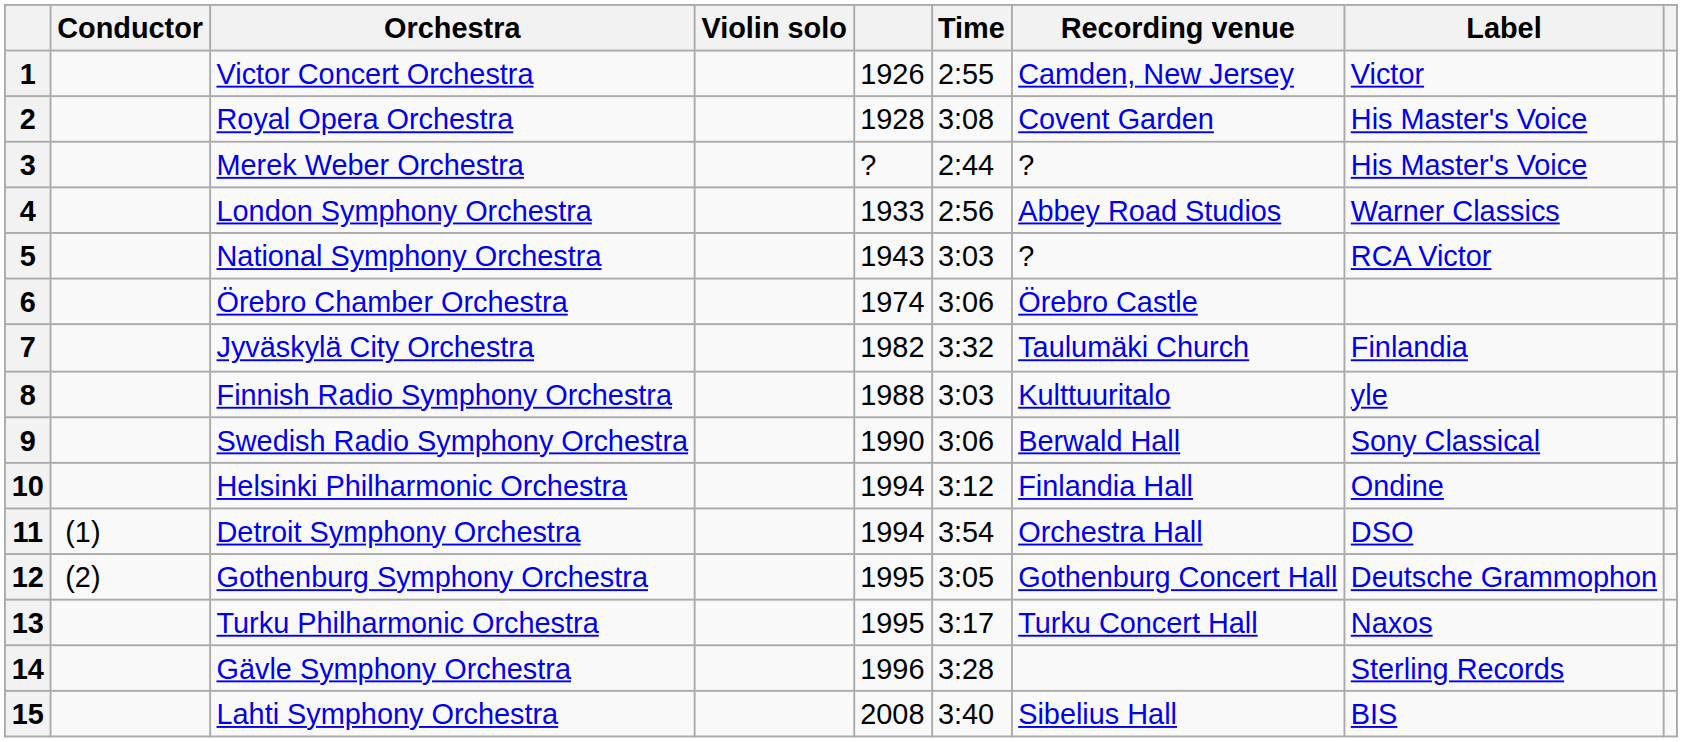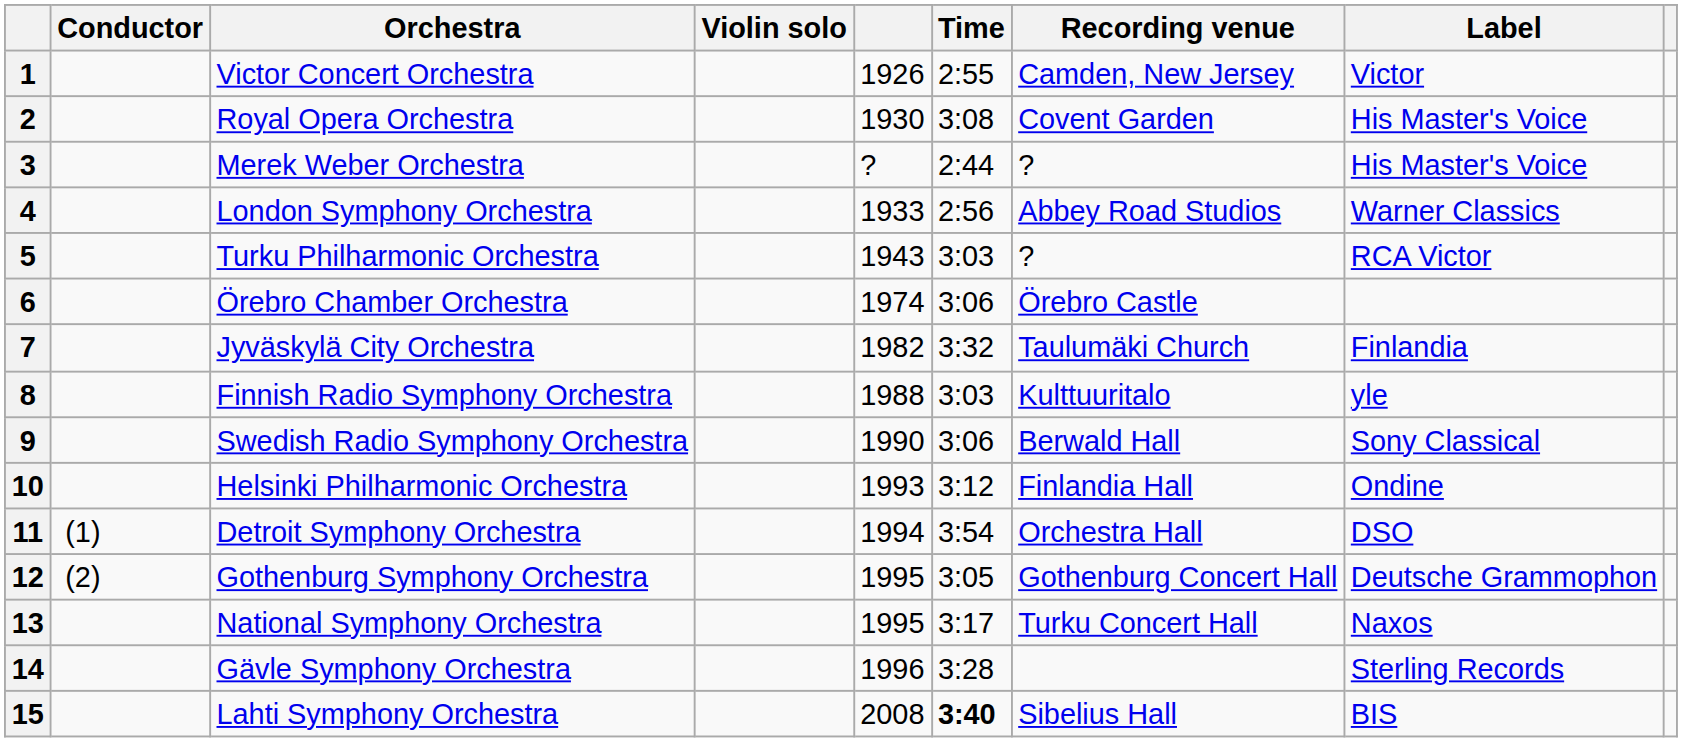2 | column 5: 1928 -> 1930
5 | Orchestra: National Symphony Orchestra -> Turku Philharmonic Orchestra
10 | column 5: 1994 -> 1993
13 | Orchestra: Turku Philharmonic Orchestra -> National Symphony Orchestra
15 | Time: normal -> bold
